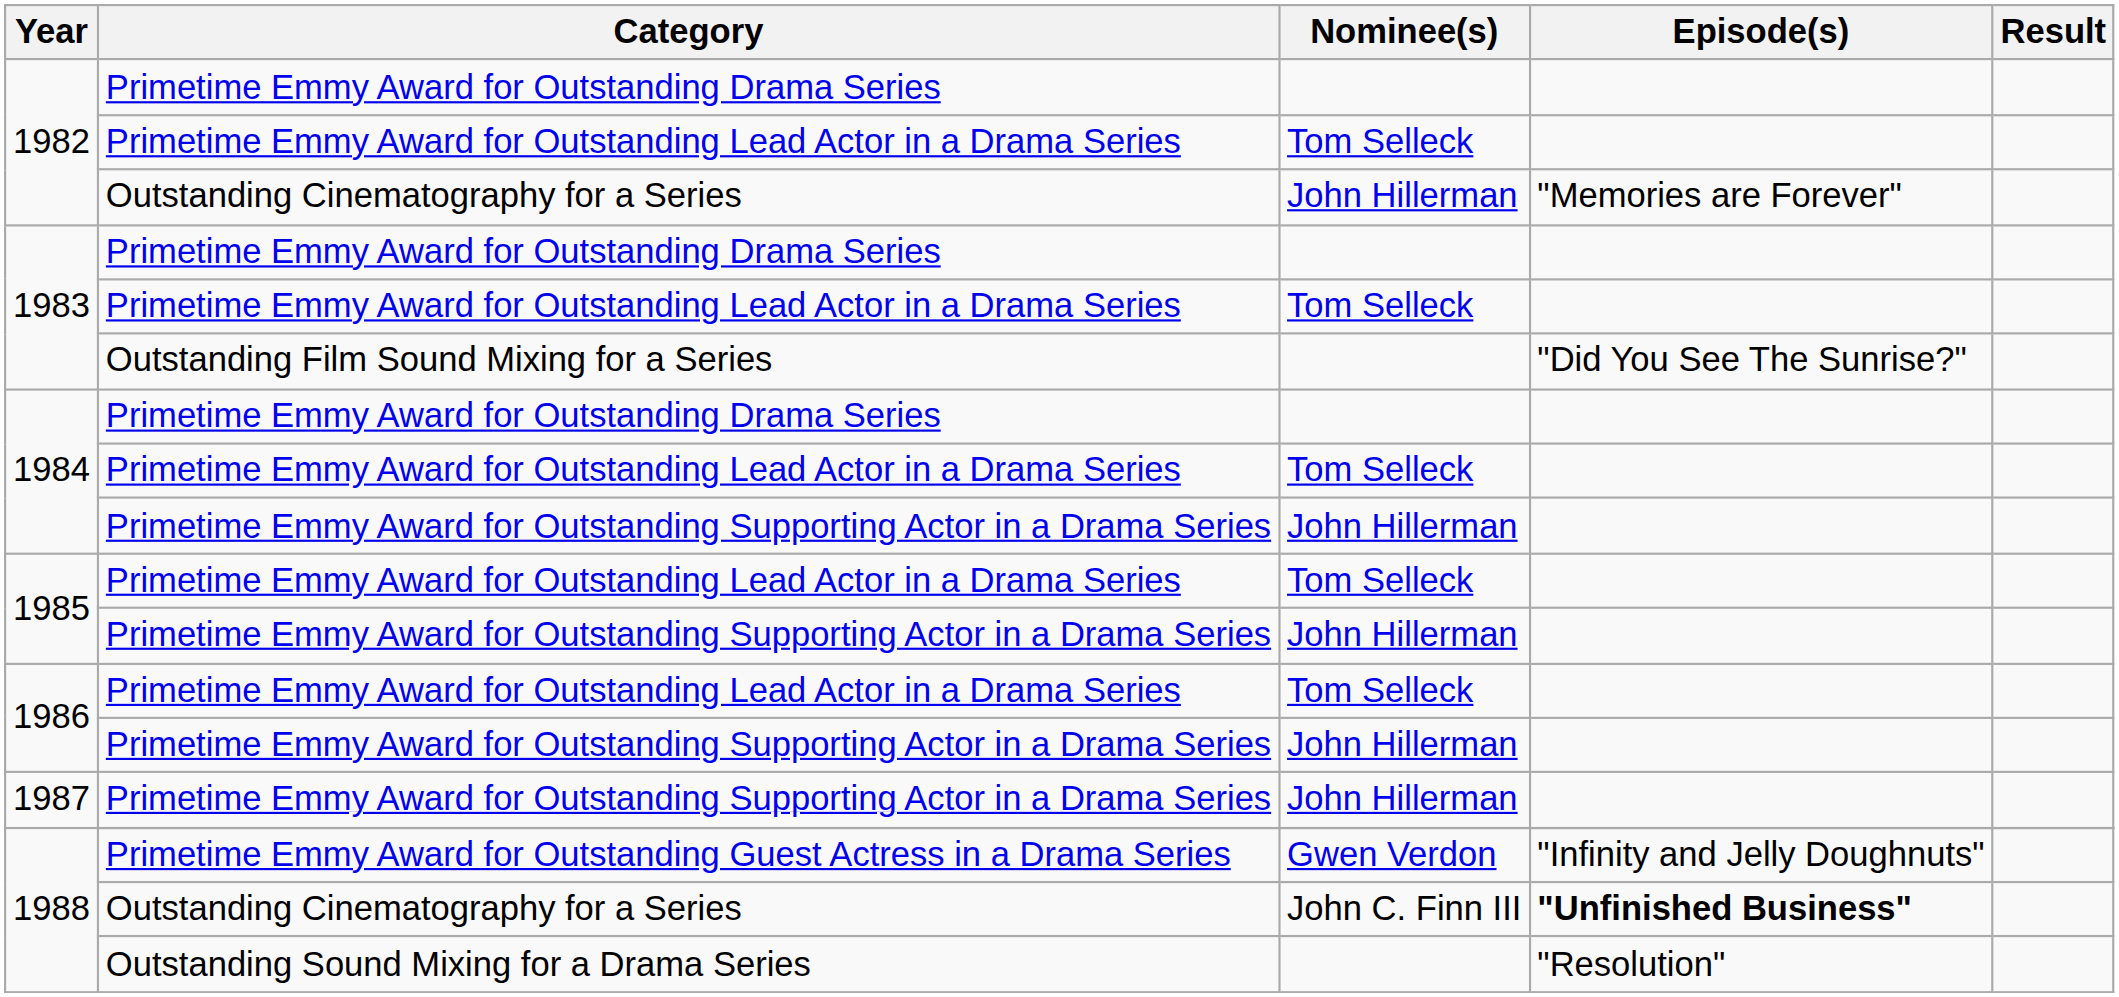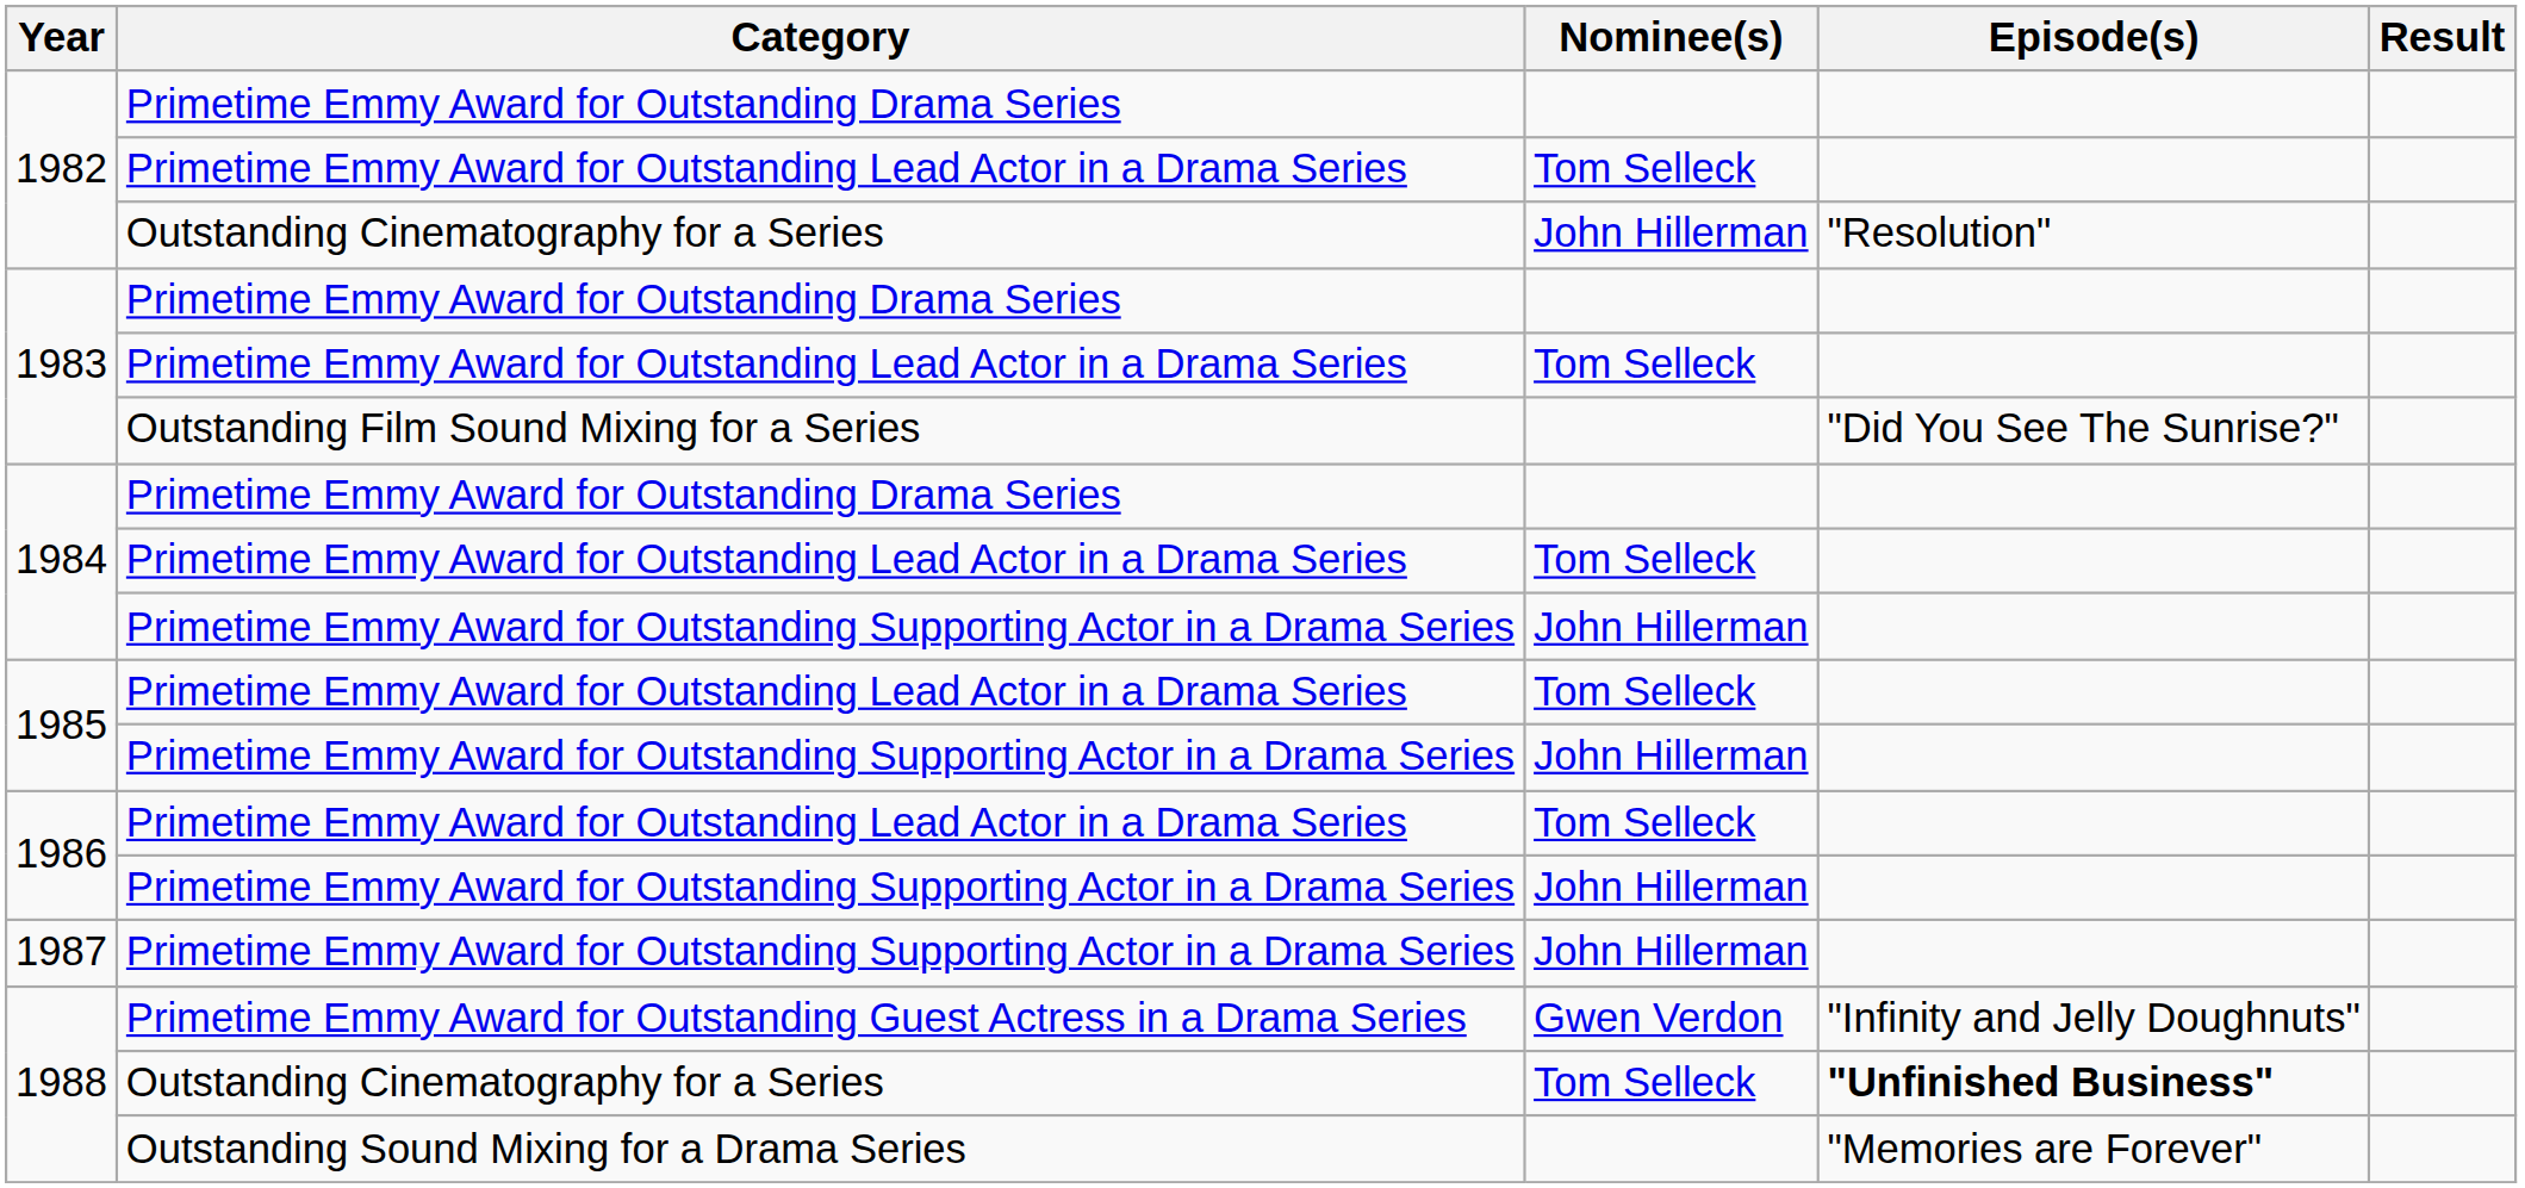1982 / Outstanding Cinematography for a Series | Episode(s): "Memories are Forever" -> "Resolution"
1988 / Outstanding Cinematography for a Series | Nominee(s): John C. Finn III -> Tom Selleck
Outstanding Sound Mixing for a Drama Series | Episode(s): "Resolution" -> "Memories are Forever"
